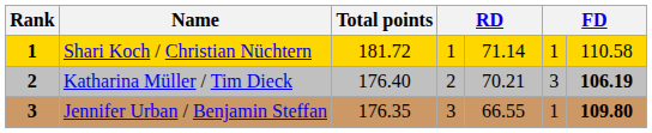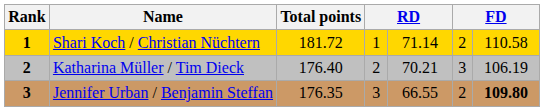Shari Koch / Christian Nüchtern | column 6: 1 -> 2
Katharina Müller / Tim Dieck | column 7: bold -> normal
Jennifer Urban / Benjamin Steffan | column 6: 1 -> 2
